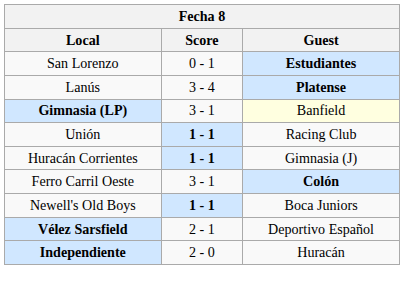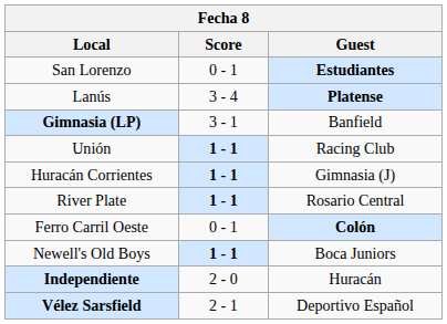Gimnasia (LP) | Guest: lightyellow background -> no background
+ row: River Plate | 1 - 1 | Rosario Central
Ferro Carril Oeste | Score: 3 - 1 -> 0 - 1
rows swapped: Vélez Sarsfield <-> Independiente
